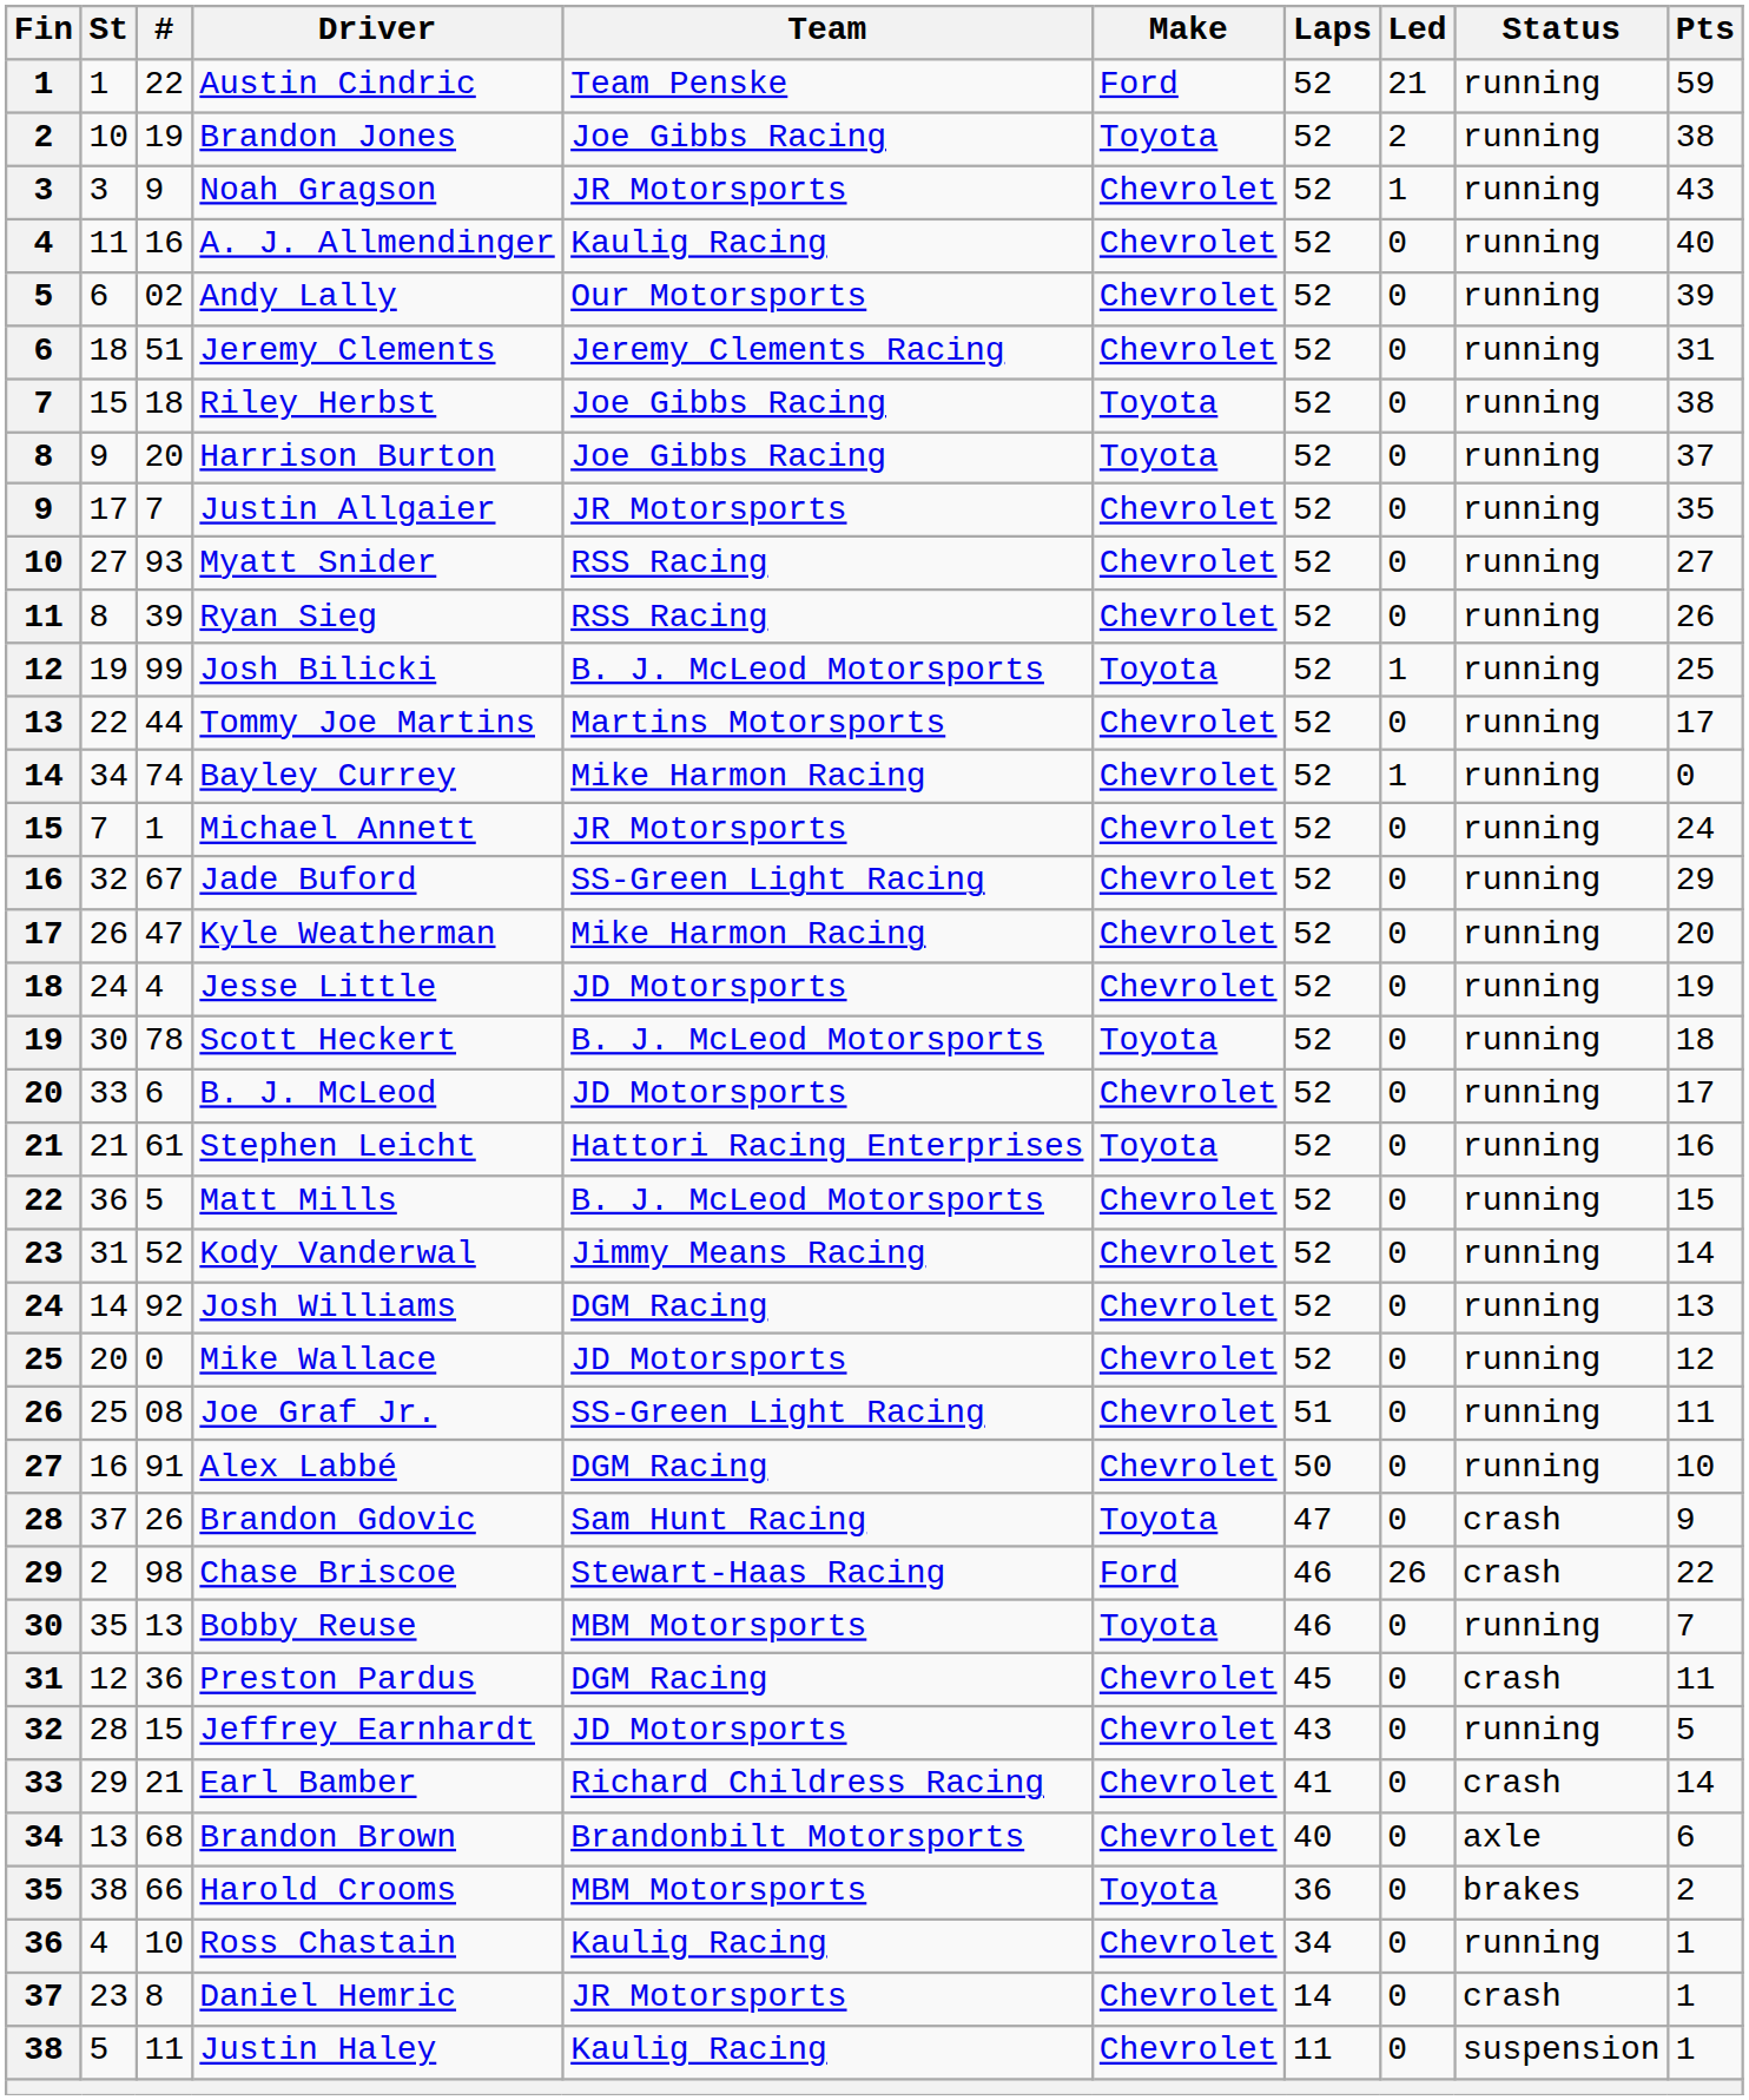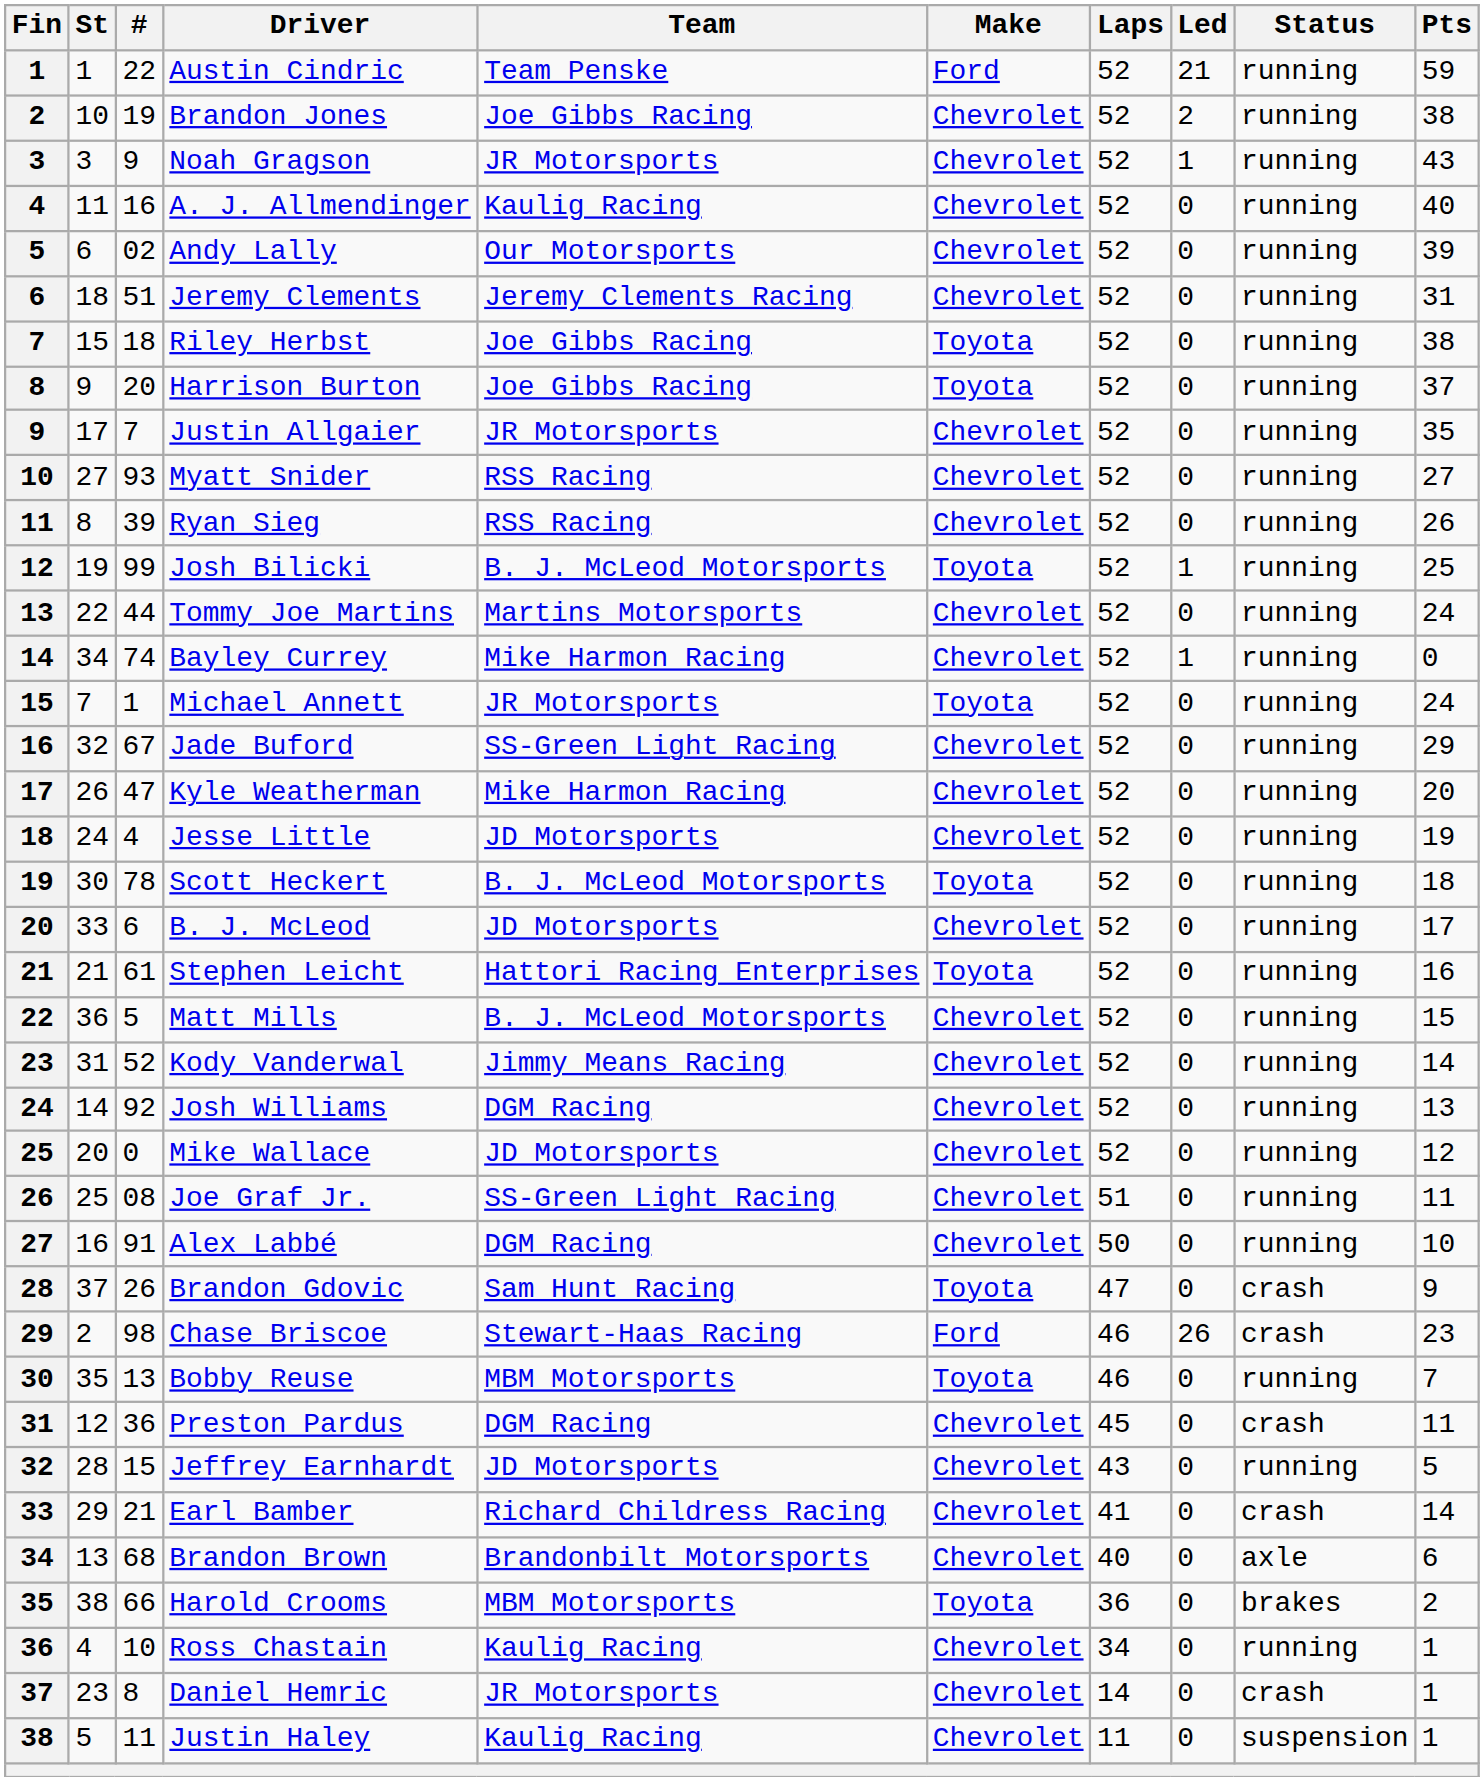Brandon Jones | Make: Toyota -> Chevrolet
Tommy Joe Martins | Pts: 17 -> 24
Michael Annett | Make: Chevrolet -> Toyota
Chase Briscoe | Pts: 22 -> 23
